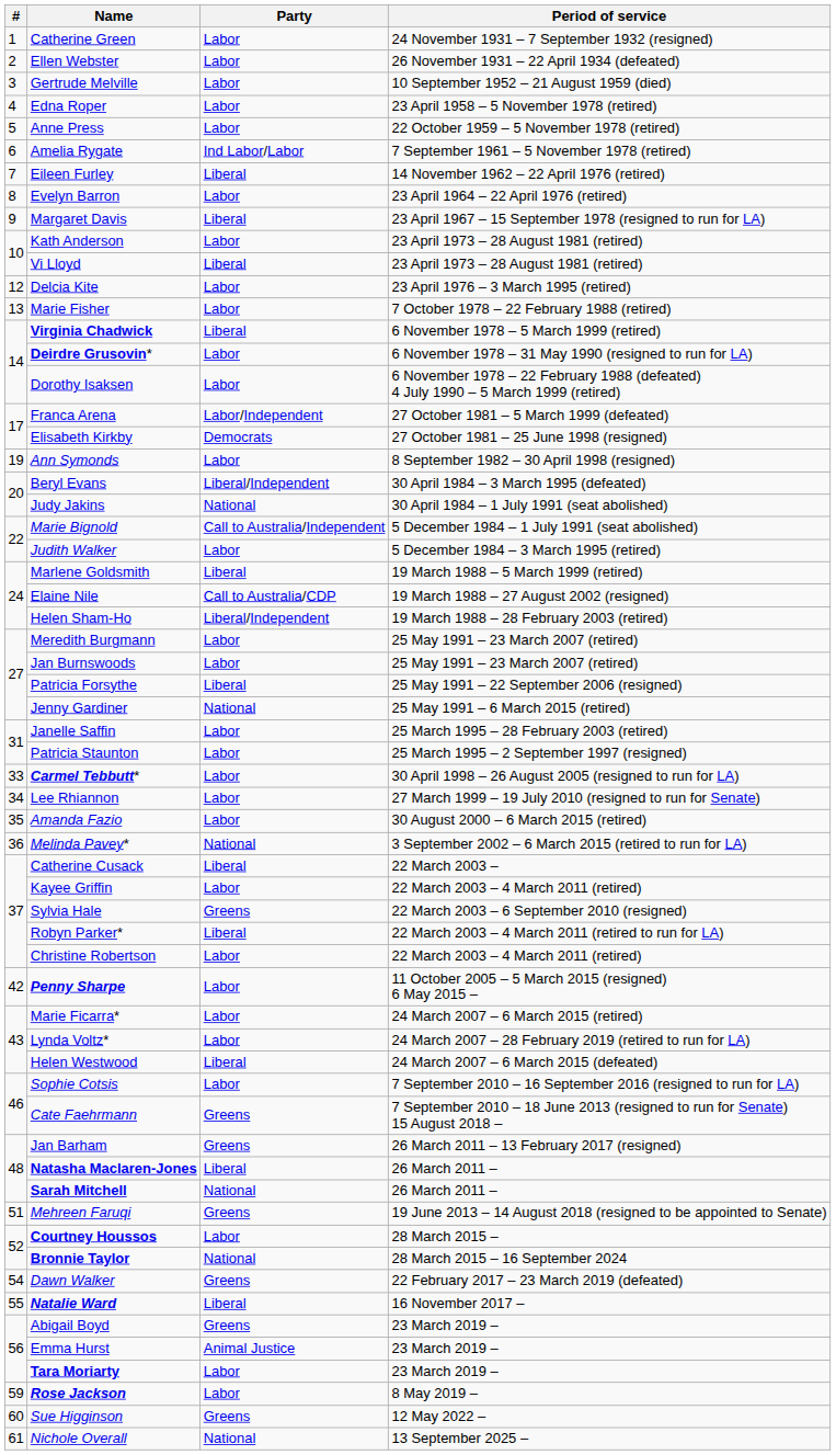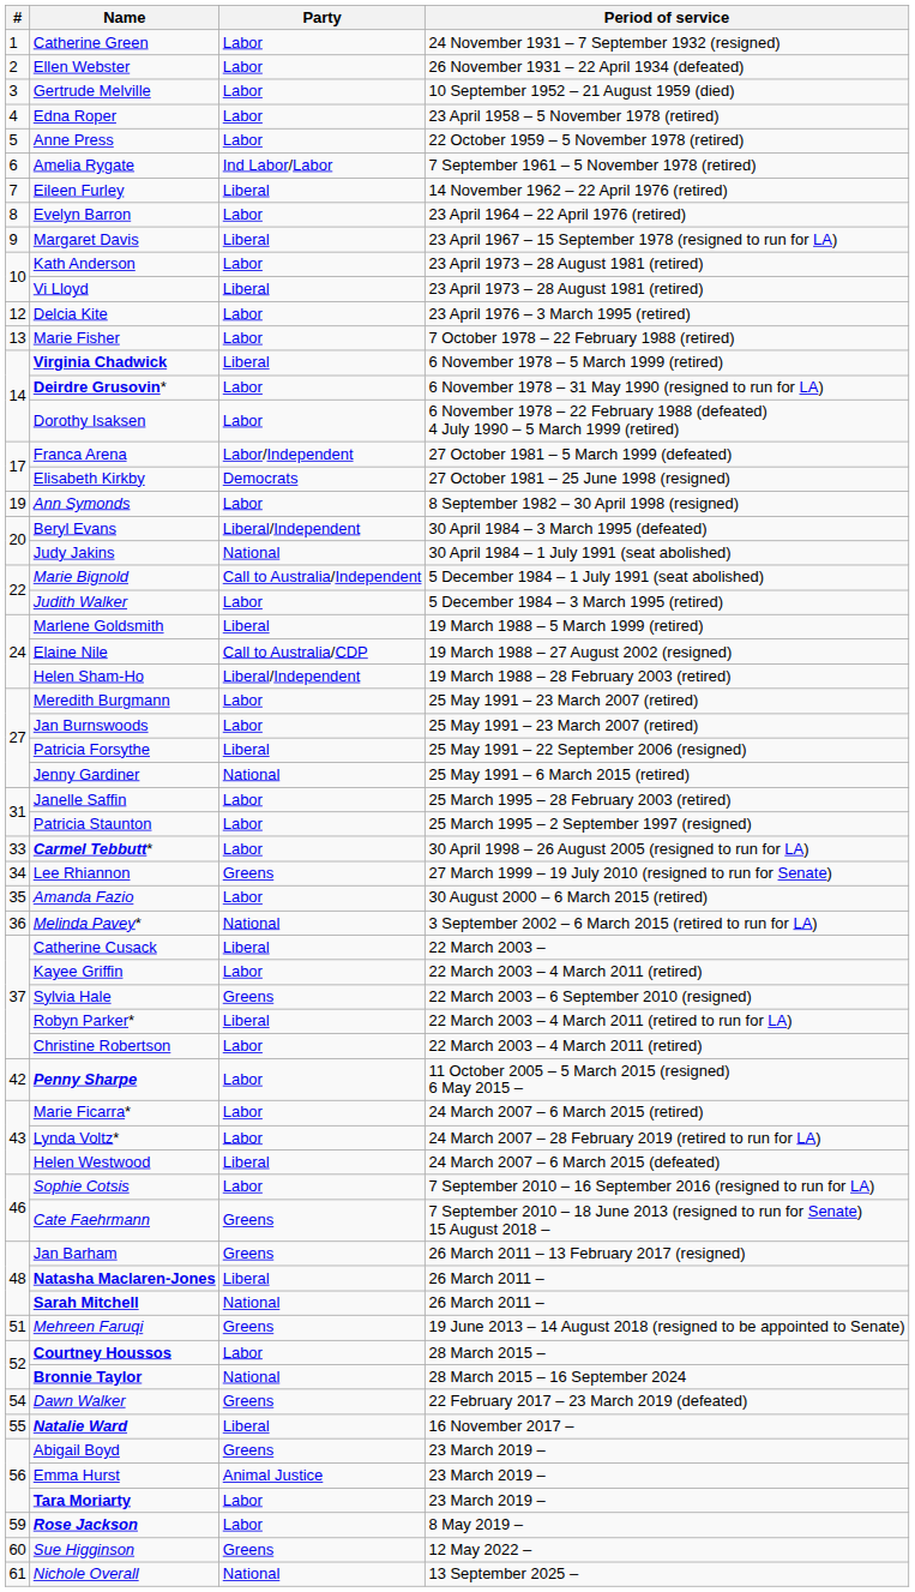Lee Rhiannon | Party: Labor -> Greens
